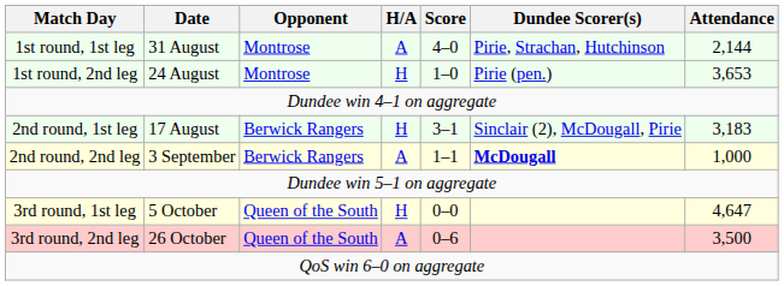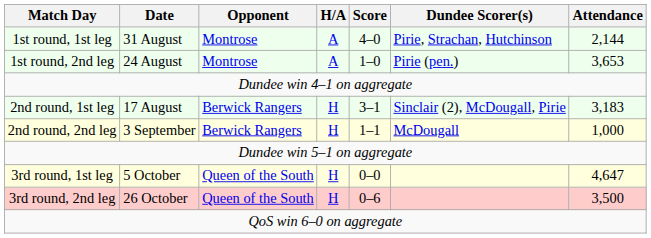1st round, 2nd leg | H/A: H -> A
2nd round, 2nd leg | H/A: A -> H
2nd round, 2nd leg | Dundee Scorer(s): bold -> normal
3rd round, 2nd leg | H/A: A -> H
